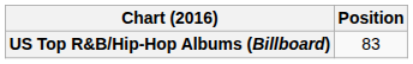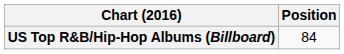US Top R&B/Hip-Hop Albums (Billboard) | Position: 83 -> 84
